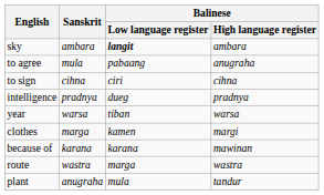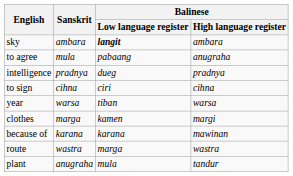rows swapped: to sign <-> intelligence
